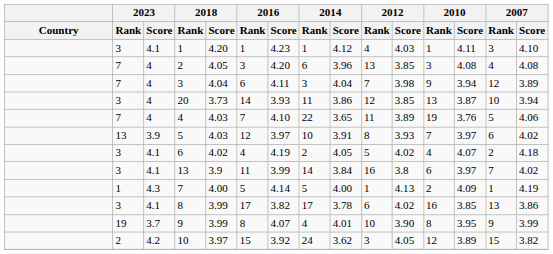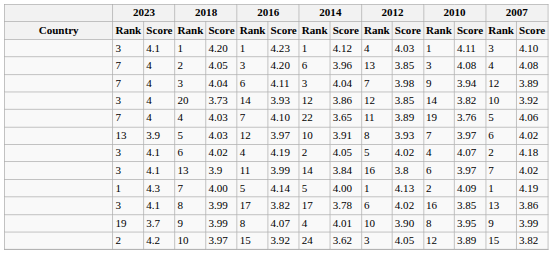20 | 2014 / Rank: 11 -> 12
20 | 2010 / Rank: 13 -> 14
20 | 2010 / Score: 3.87 -> 3.82
20 | 2007 / Score: 3.94 -> 3.92
